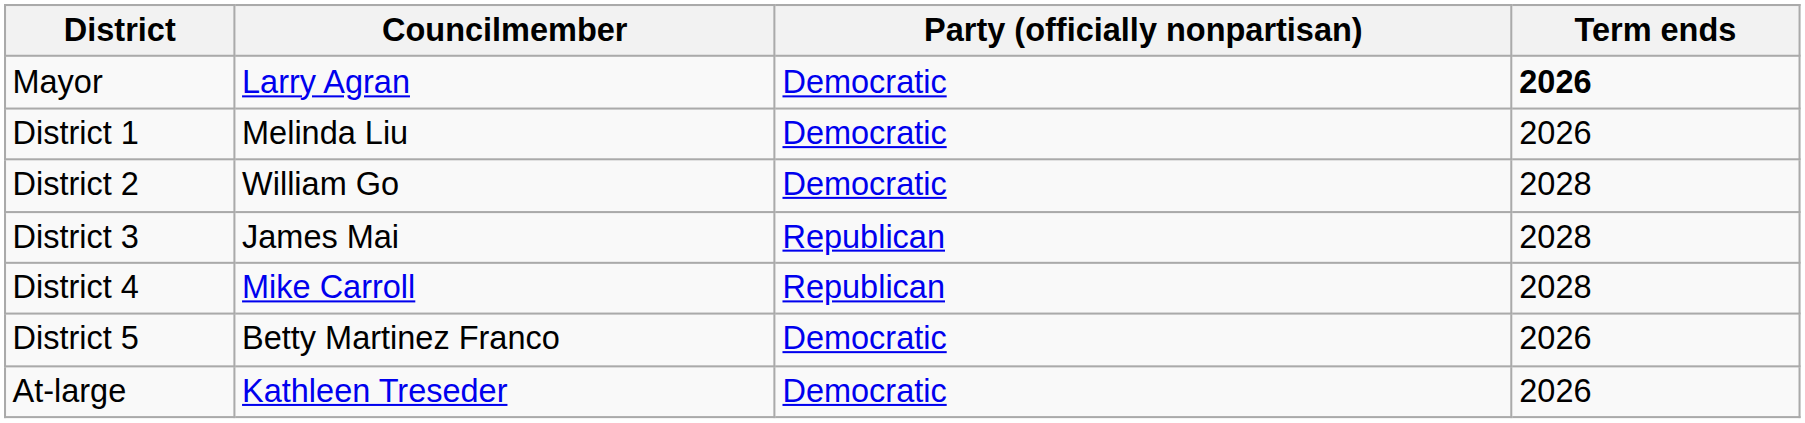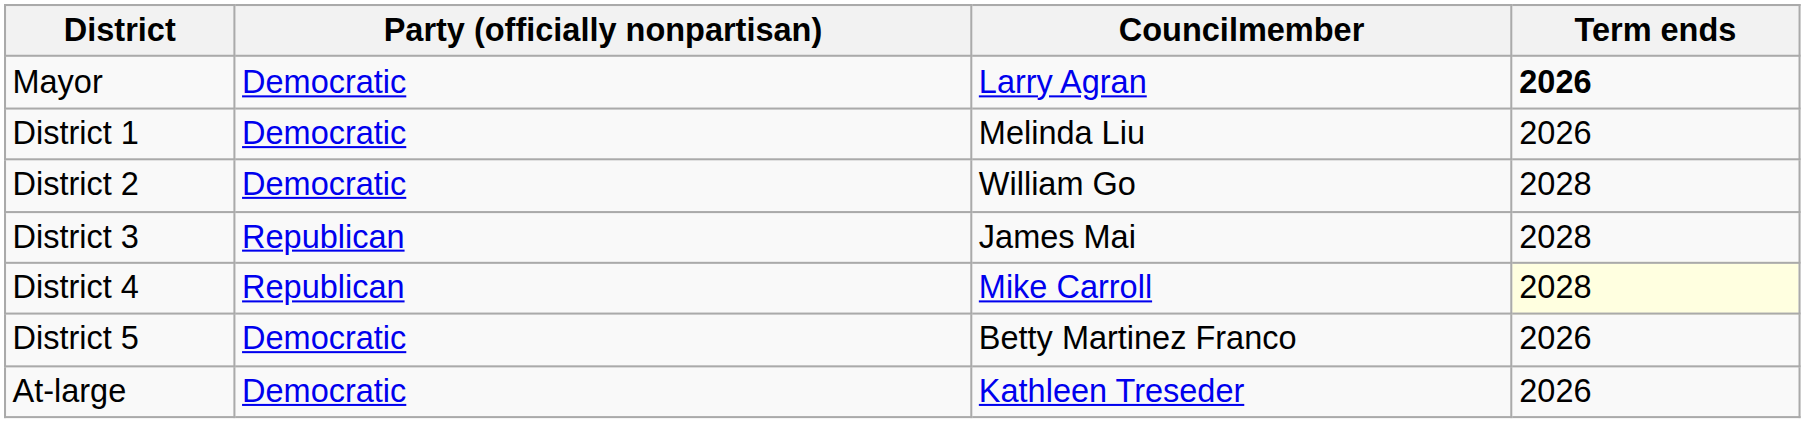columns swapped: Councilmember <-> Party (officially nonpartisan)
District 4 | Term ends: no background -> lightyellow background
